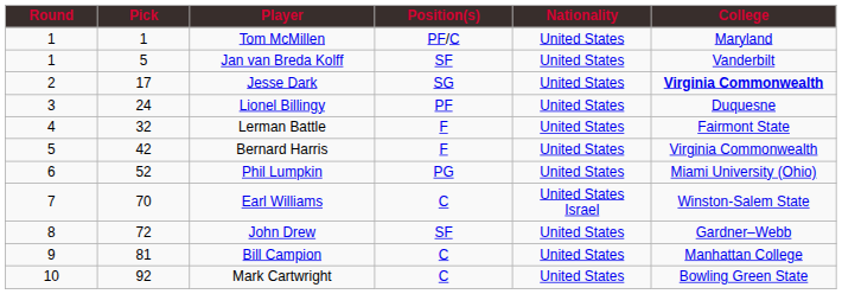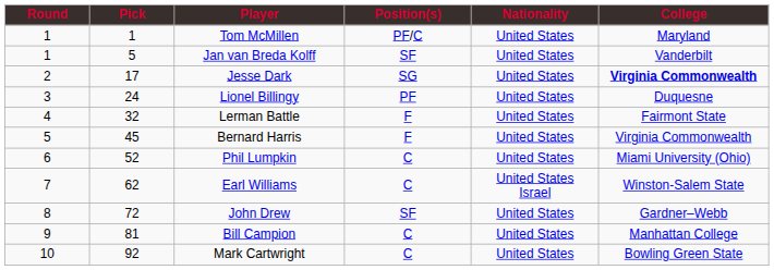Bernard Harris | Pick: 42 -> 45
Phil Lumpkin | Position(s): PG -> C
Earl Williams | Pick: 70 -> 62
